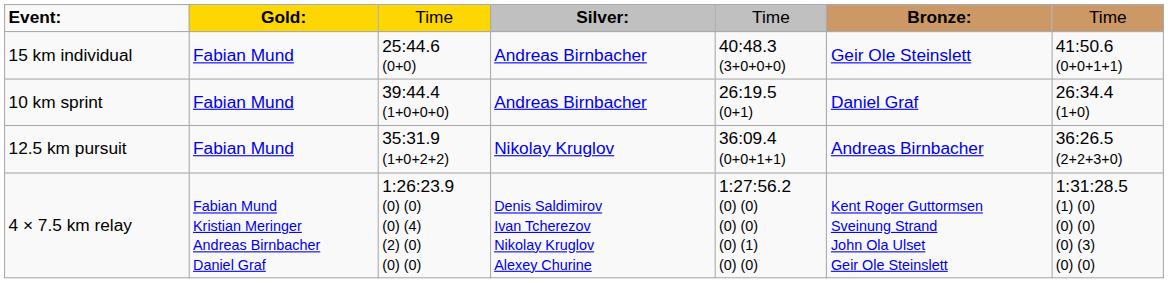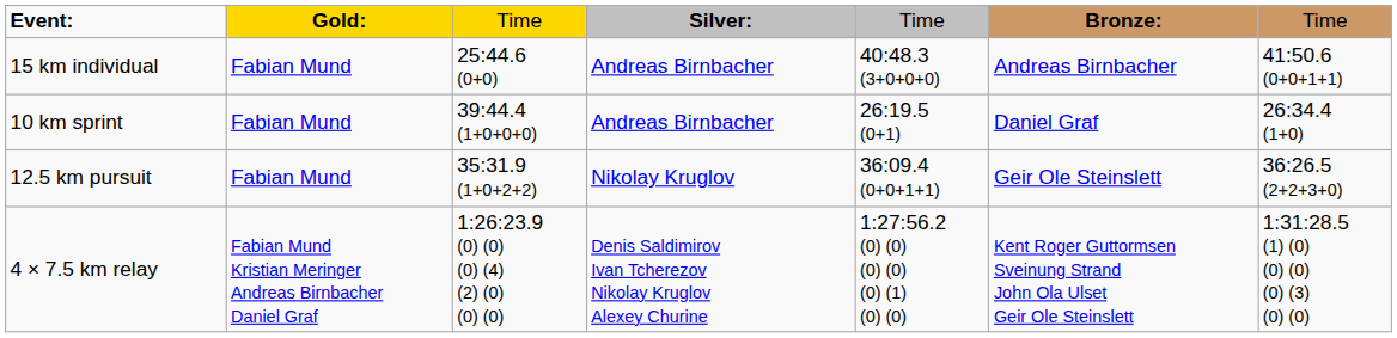15 km individual | column 6: Geir Ole Steinslett -> Andreas Birnbacher
12.5 km pursuit | column 6: Andreas Birnbacher -> Geir Ole Steinslett
